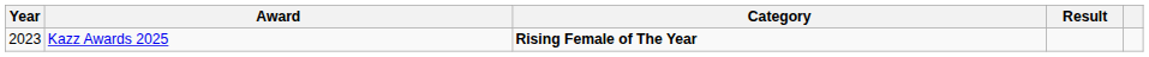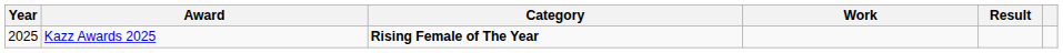+ column: Work
Kazz Awards 2025 | Year: 2023 -> 2025
